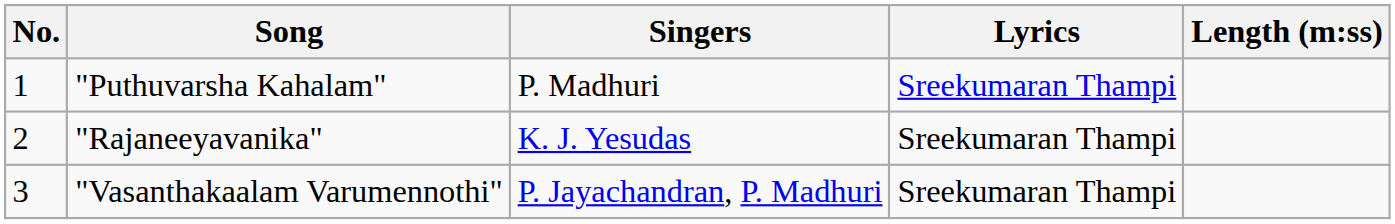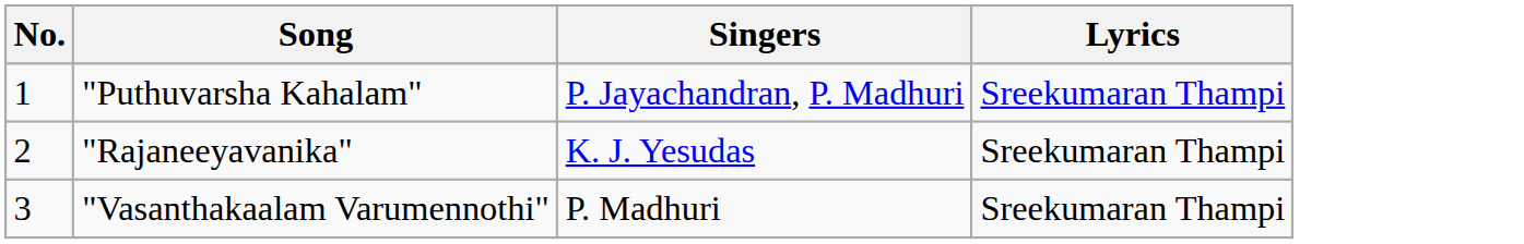- column: Length (m:ss)
"Puthuvarsha Kahalam" | Singers: P. Madhuri -> P. Jayachandran, P. Madhuri
"Vasanthakaalam Varumennothi" | Singers: P. Jayachandran, P. Madhuri -> P. Madhuri
